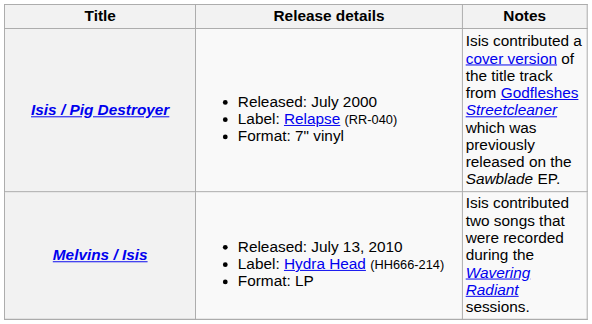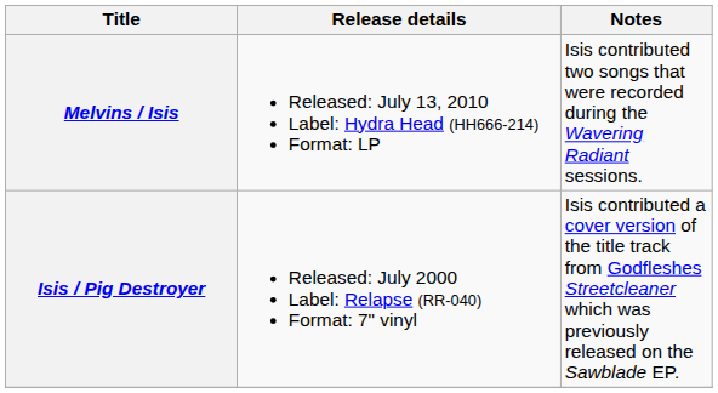rows swapped: Isis / Pig Destroyer <-> Melvins / Isis
